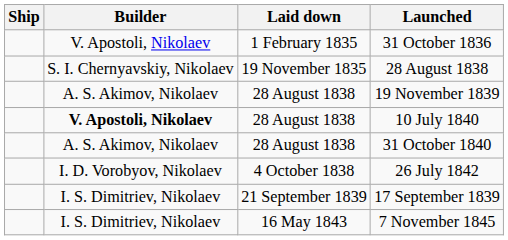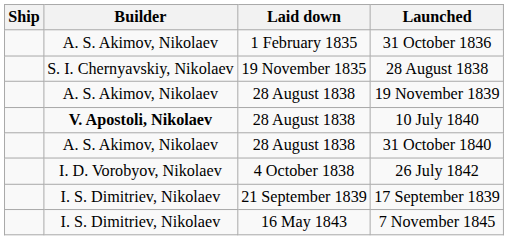31 October 1836 | Builder: V. Apostoli, Nikolaev -> A. S. Akimov, Nikolaev
